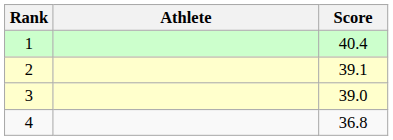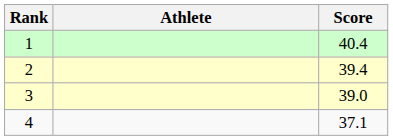2 | Score: 39.1 -> 39.4
4 | Score: 36.8 -> 37.1
